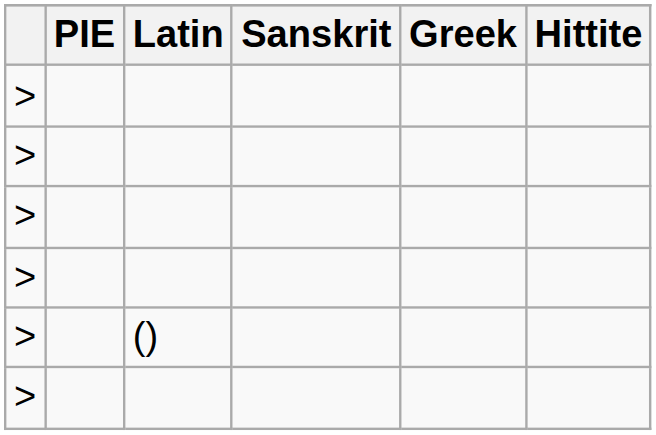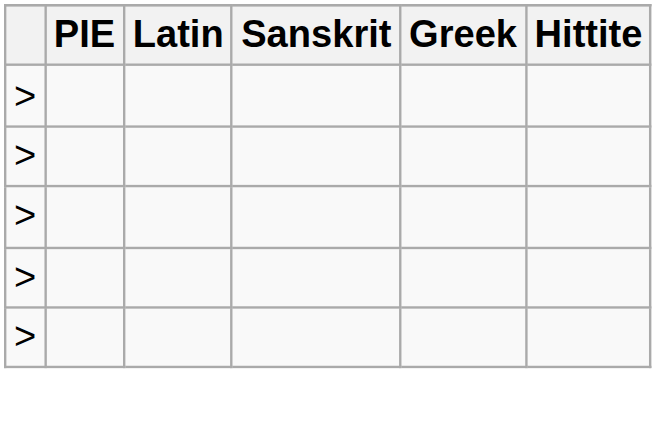- row: > | ()
